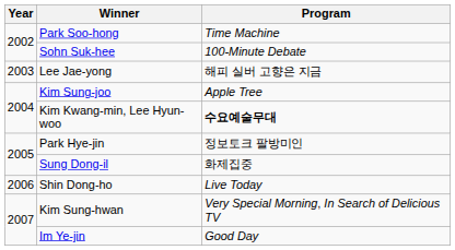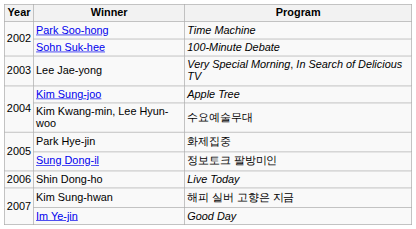Lee Jae-yong | Program: 해피 실버 고향은 지금 -> Very Special Morning, In Search of Delicious TV
Kim Kwang-min, Lee Hyun-woo | Program: bold -> normal
Park Hye-jin | Program: 정보토크 팔방미인 -> 화제집중
Sung Dong-il | Program: 화제집중 -> 정보토크 팔방미인
Kim Sung-hwan | Program: Very Special Morning, In Search of Delicious TV -> 해피 실버 고향은 지금
